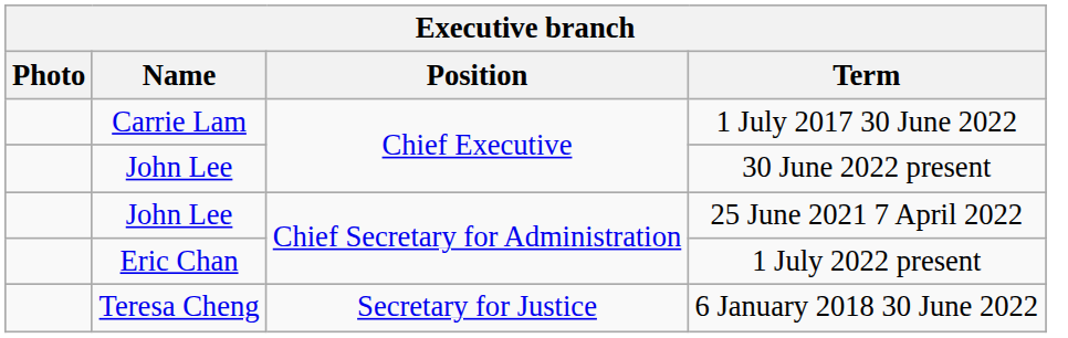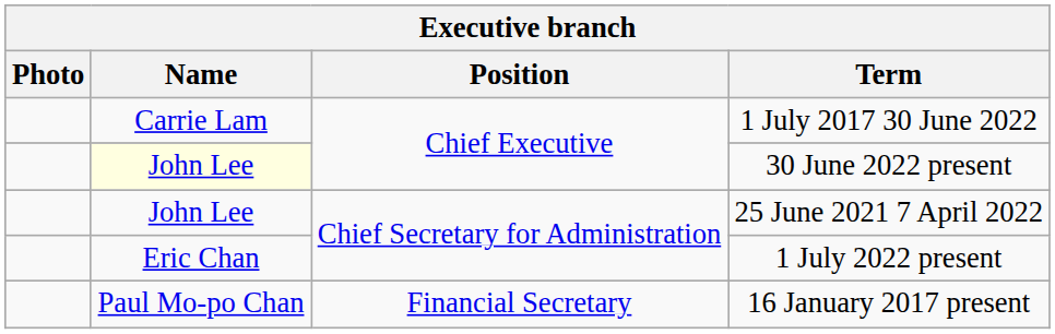30 June 2022 present | Name: no background -> lightyellow background
+ row: Paul Mo-po Chan | Financial Secretary | 16 January 2017 present
- row: Teresa Cheng | Secretary for Justice | 6 January 2018 30 June 2022
